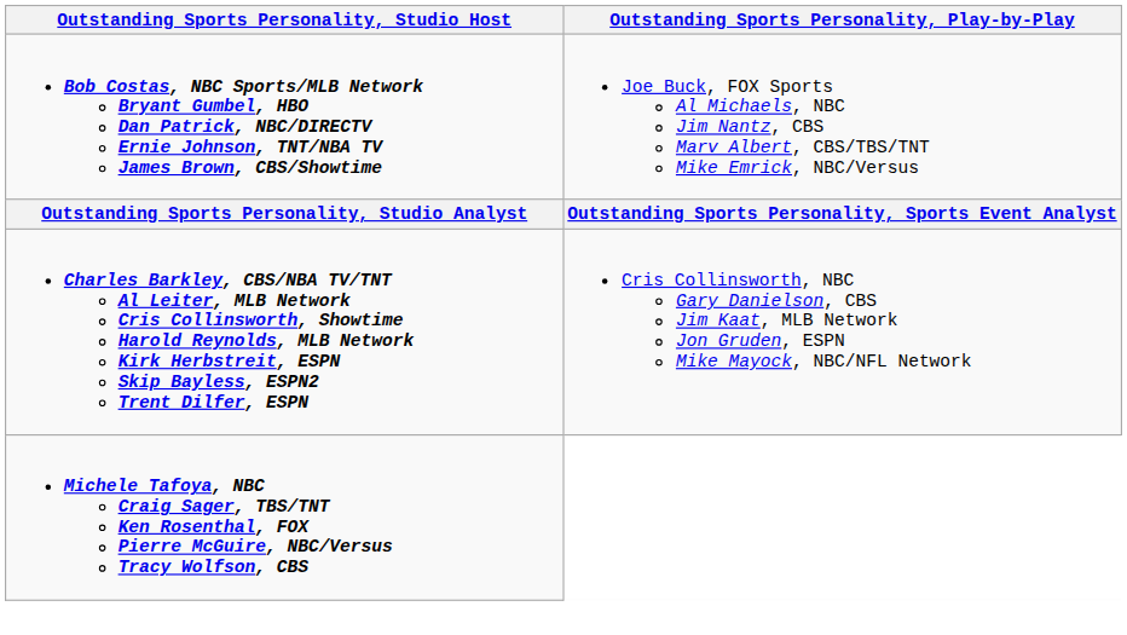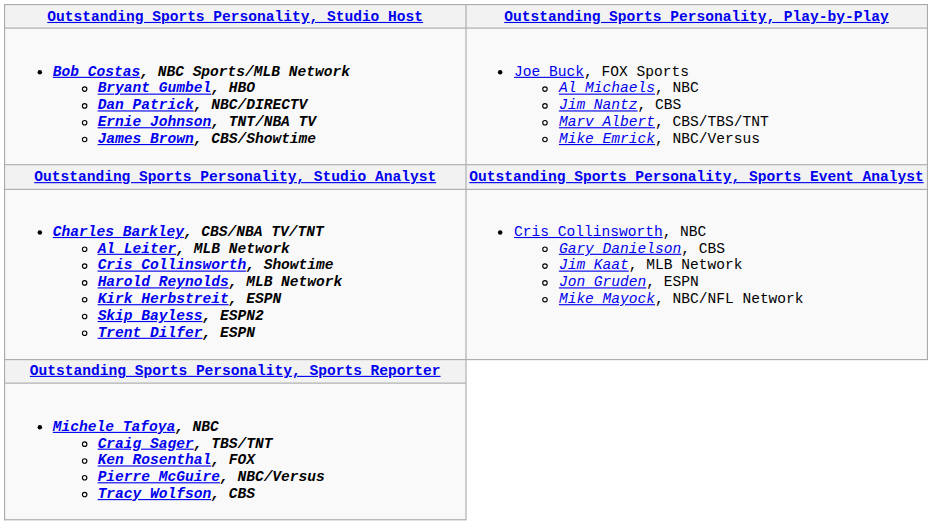+ row: Outstanding Sports Personality, Sports Reporter
